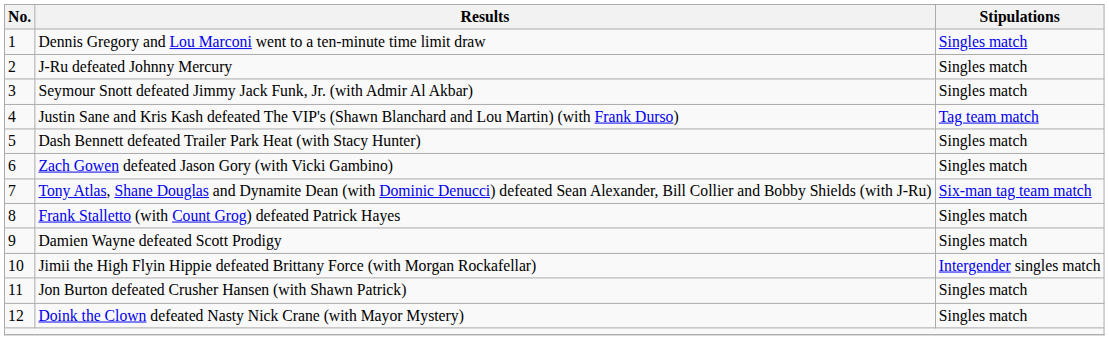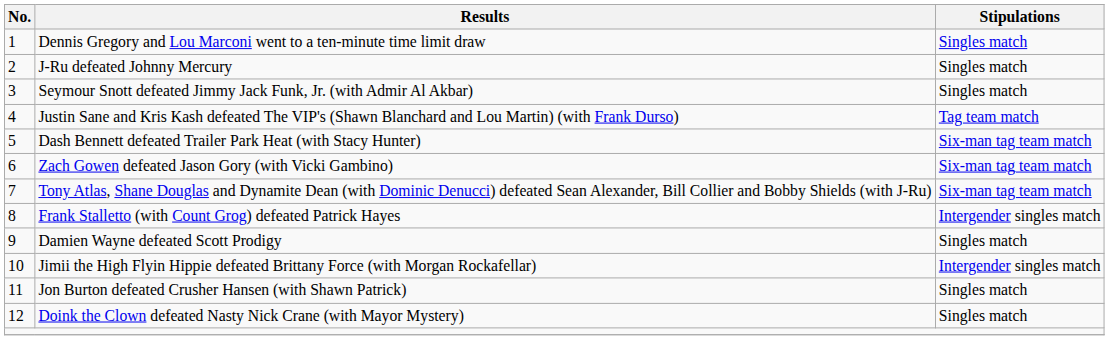Dash Bennett defeated Trailer Park Heat (with Stacy Hunter) | Stipulations: Singles match -> Six-man tag team match
Zach Gowen defeated Jason Gory (with Vicki Gambino) | Stipulations: Singles match -> Six-man tag team match
Frank Stalletto (with Count Grog) defeated Patrick Hayes | Stipulations: Singles match -> Intergender singles match
